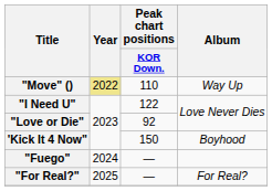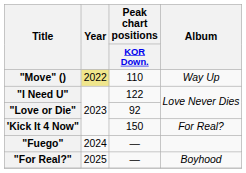'Kick It 4 Now" | Album: Boyhood -> For Real?
"For Real?" | Album: For Real? -> Boyhood
